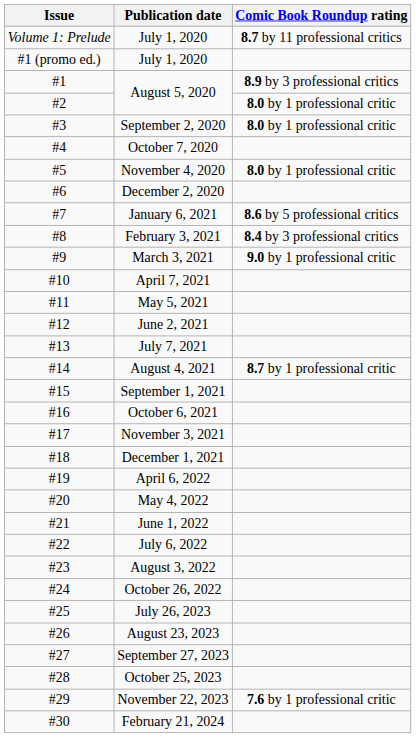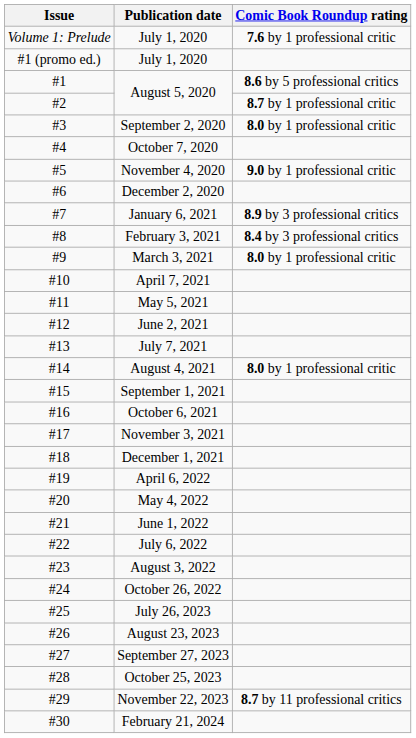Volume 1: Prelude / July 1, 2020 | Comic Book Roundup rating: 8.7 by 11 professional critics -> 7.6 by 1 professional critic
#1 / August 5, 2020 | Comic Book Roundup rating: 8.9 by 3 professional critics -> 8.6 by 5 professional critics
#2 / August 5, 2020 | Comic Book Roundup rating: 8.0 by 1 professional critic -> 8.7 by 1 professional critic
November 4, 2020 | Comic Book Roundup rating: 8.0 by 1 professional critic -> 9.0 by 1 professional critic
January 6, 2021 | Comic Book Roundup rating: 8.6 by 5 professional critics -> 8.9 by 3 professional critics
March 3, 2021 | Comic Book Roundup rating: 9.0 by 1 professional critic -> 8.0 by 1 professional critic
August 4, 2021 | Comic Book Roundup rating: 8.7 by 1 professional critic -> 8.0 by 1 professional critic
November 22, 2023 | Comic Book Roundup rating: 7.6 by 1 professional critic -> 8.7 by 11 professional critics
